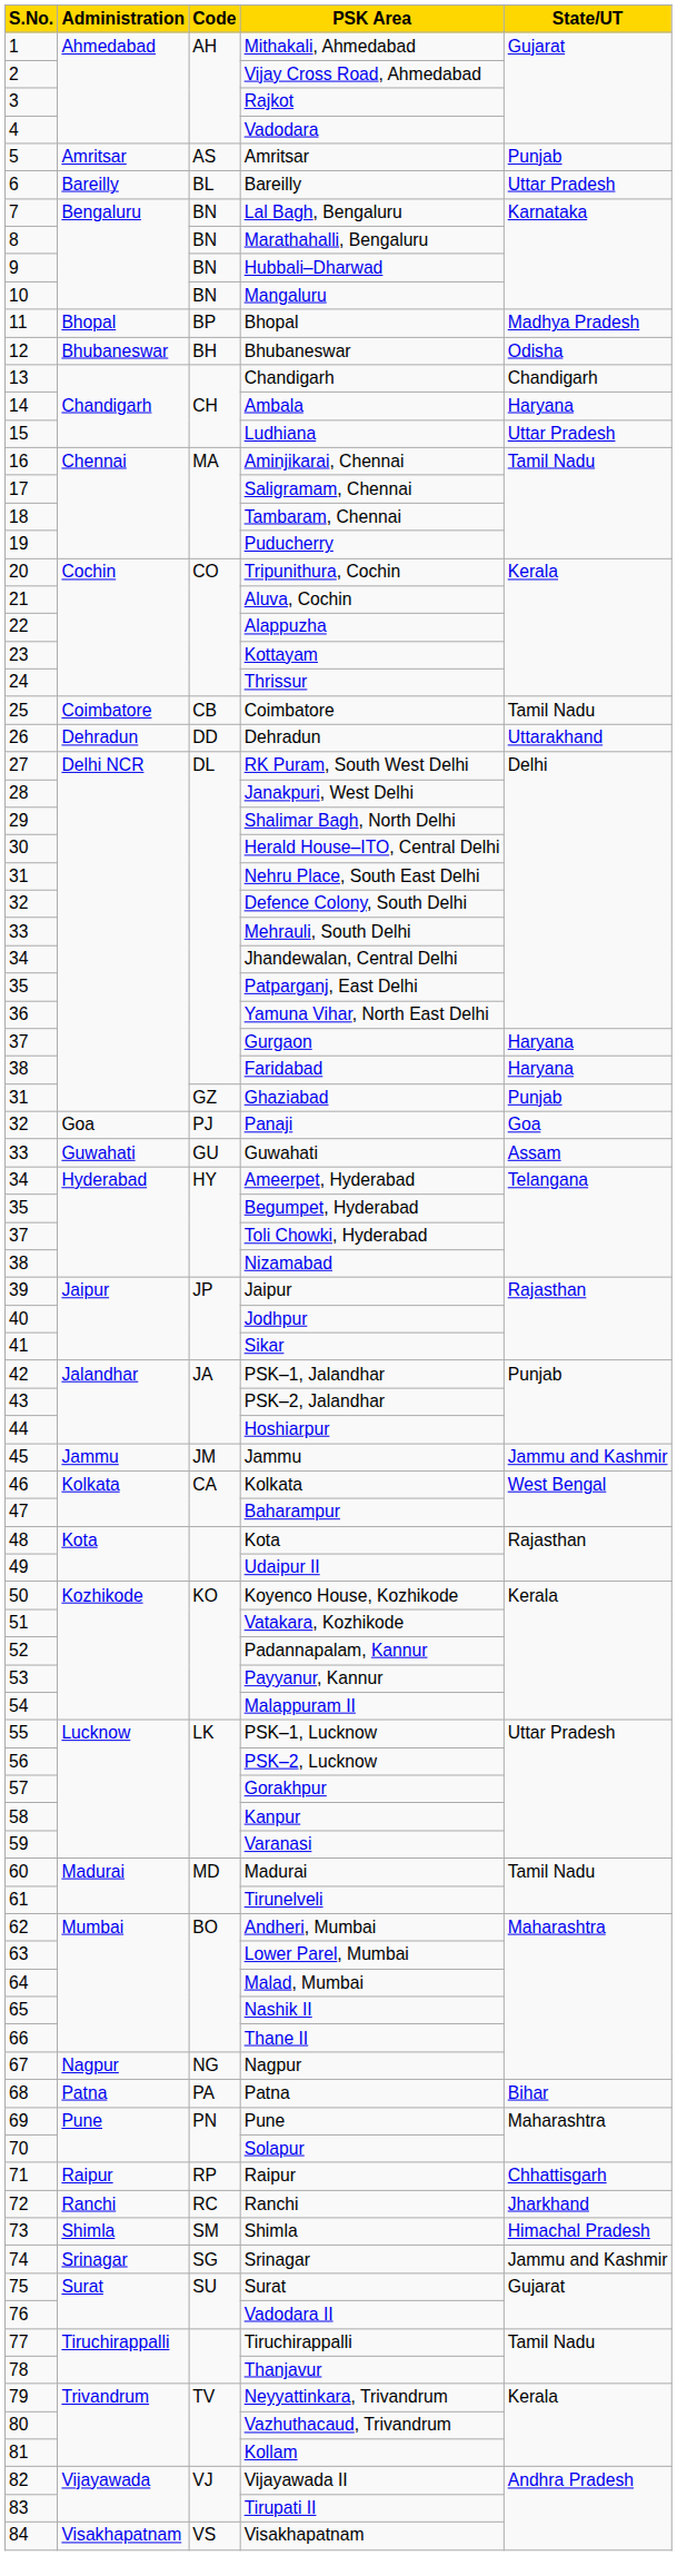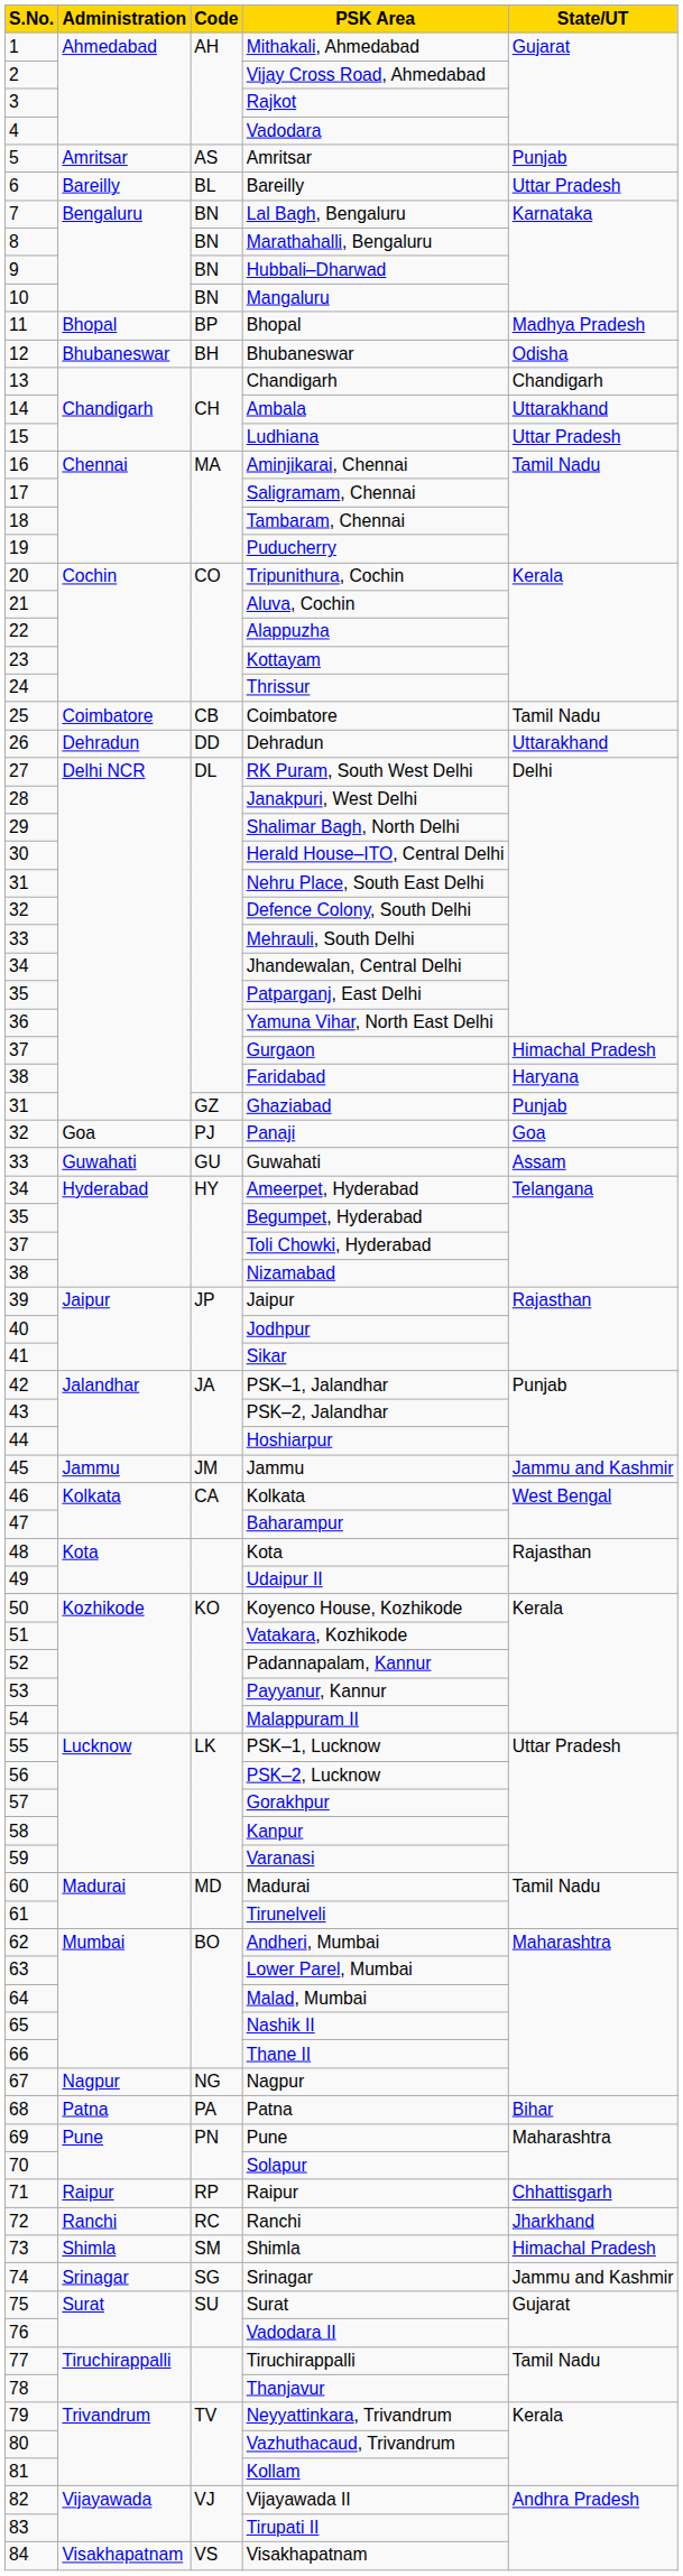Ambala | State/UT: Haryana -> Uttarakhand
Gurgaon | State/UT: Haryana -> Himachal Pradesh
